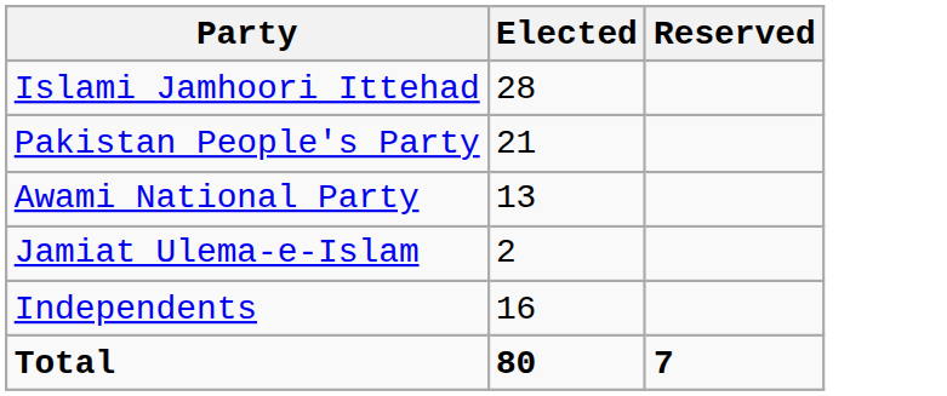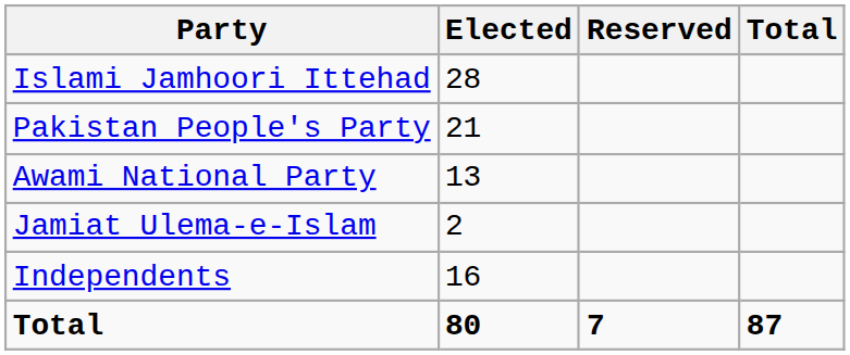+ column: Total | 87
